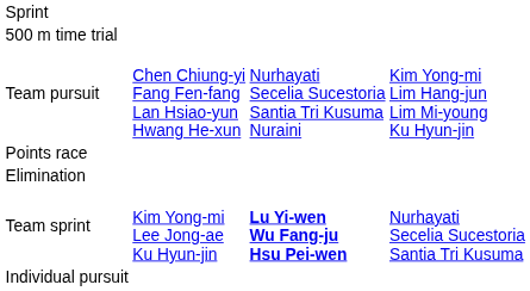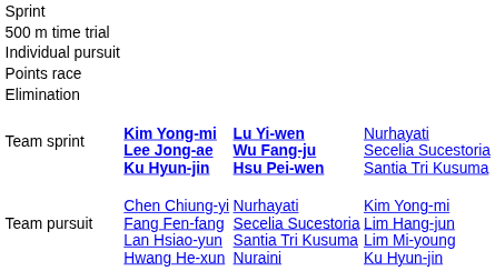rows swapped: Individual pursuit <-> Team pursuit
Team sprint | column 2: normal -> bold
